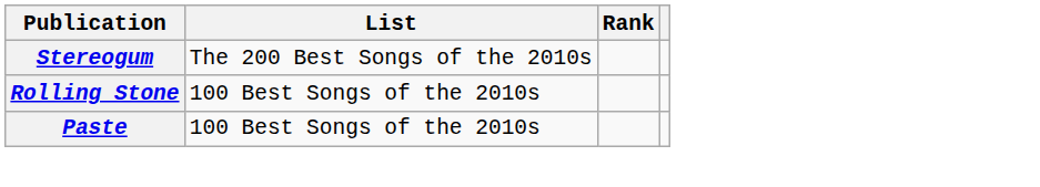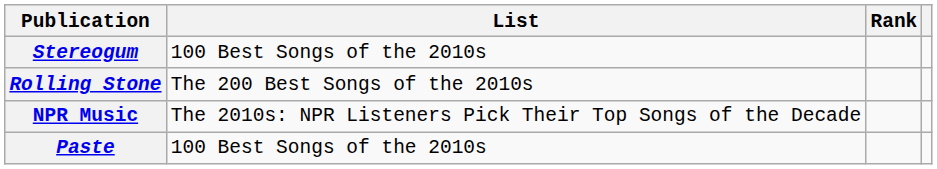Stereogum | List: The 200 Best Songs of the 2010s -> 100 Best Songs of the 2010s
Rolling Stone | List: 100 Best Songs of the 2010s -> The 200 Best Songs of the 2010s
+ row: NPR Music | The 2010s: NPR Listeners Pick Their Top Songs of the Decade
